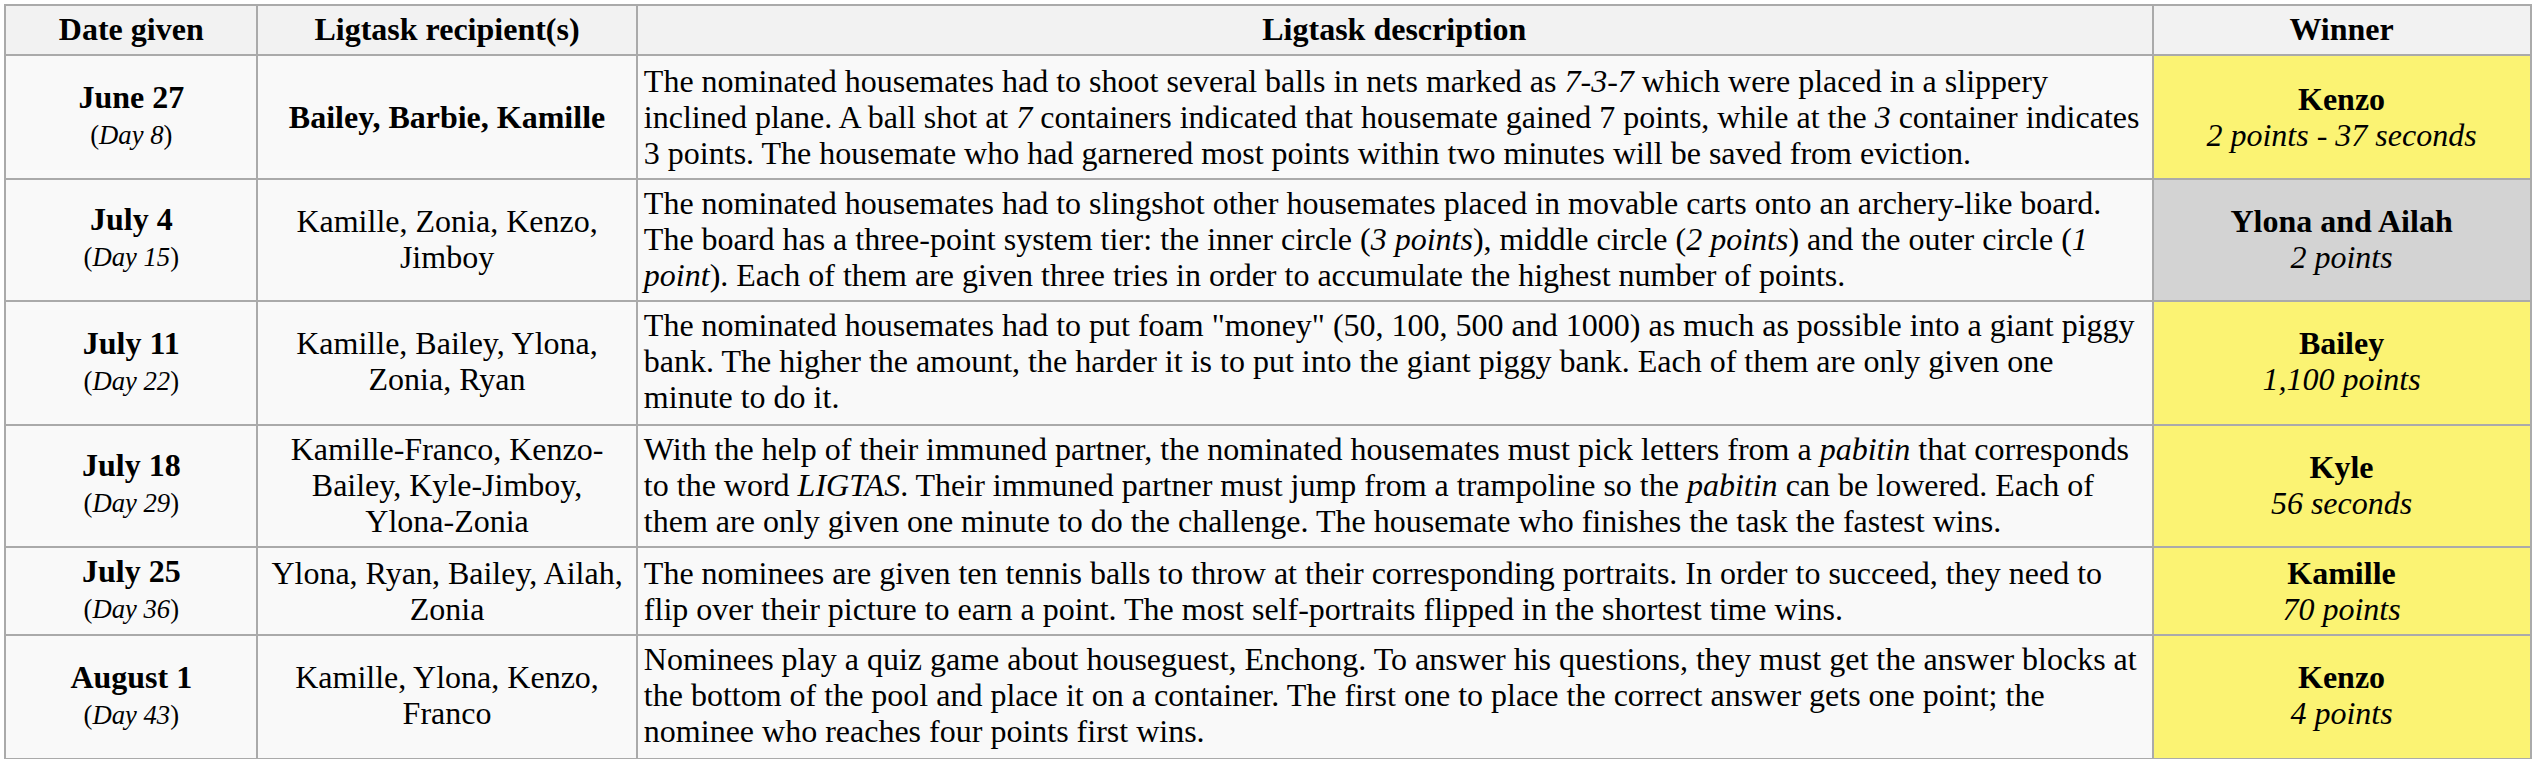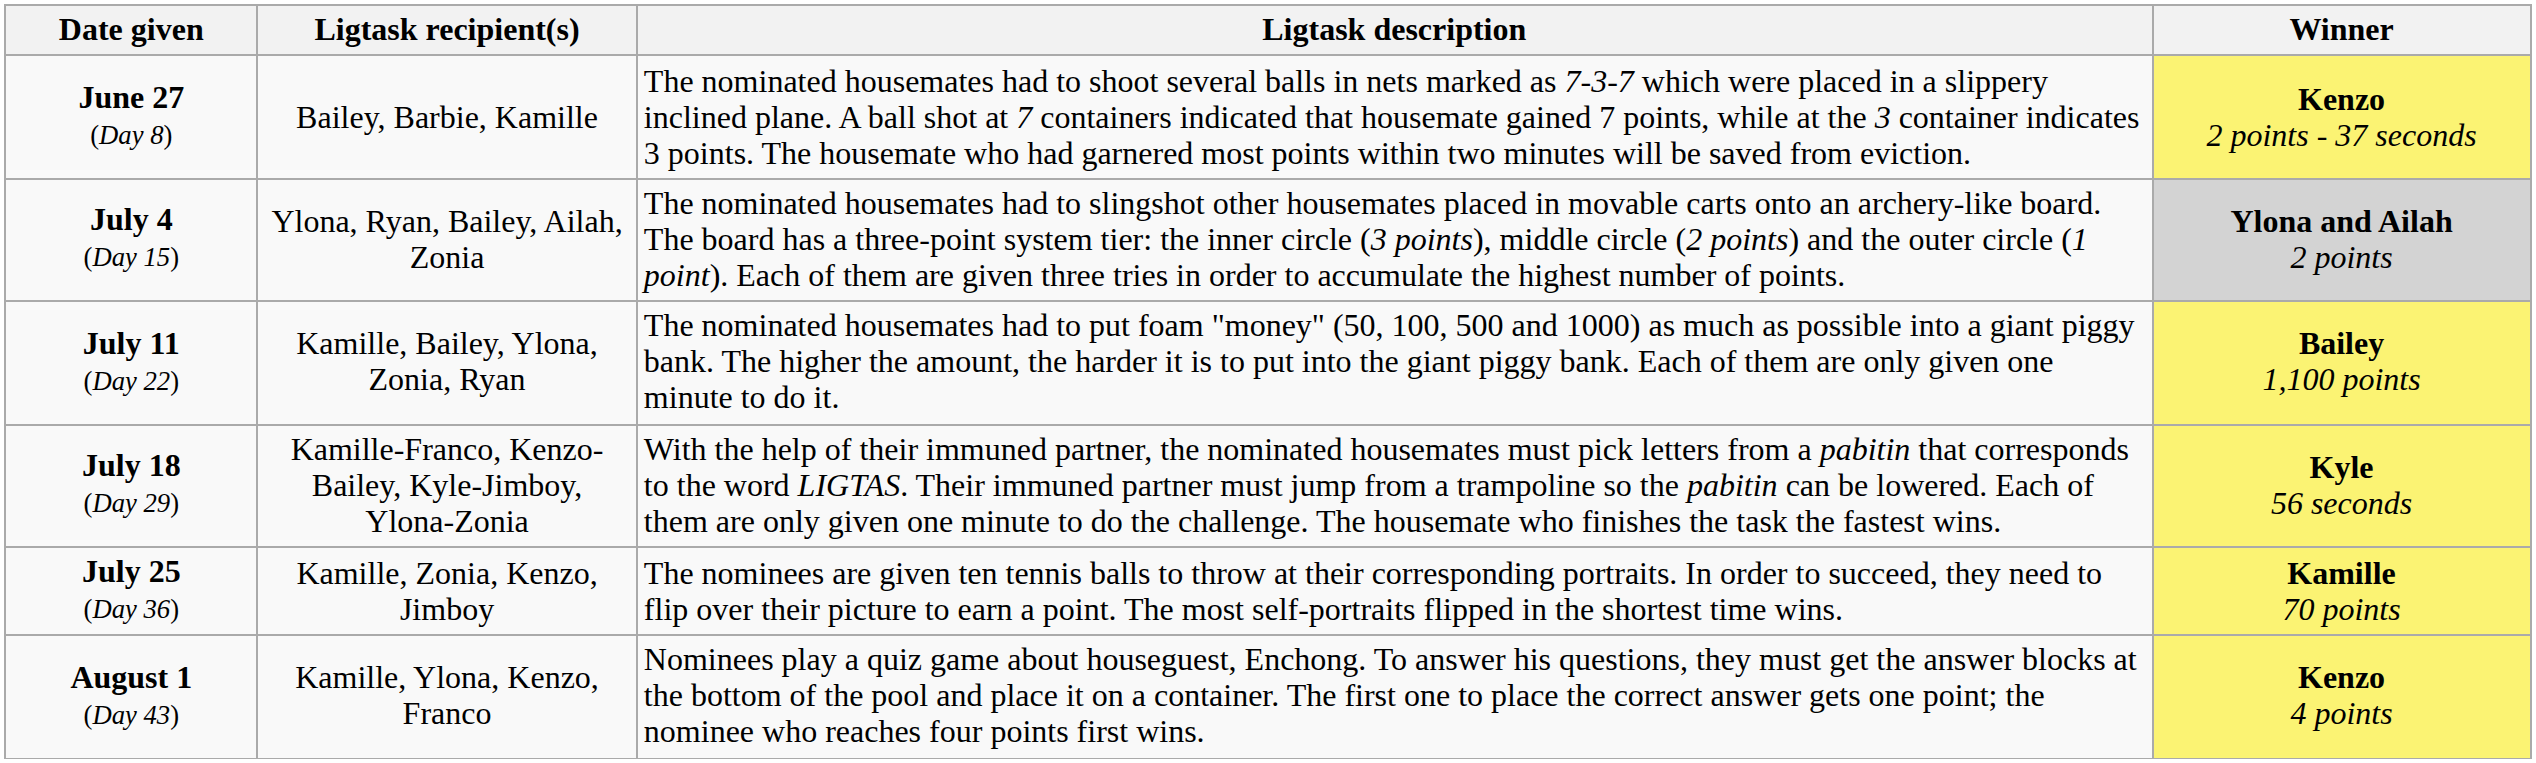June 27 (Day 8) | Ligtask recipient(s): bold -> normal
July 4 (Day 15) | Ligtask recipient(s): Kamille, Zonia, Kenzo, Jimboy -> Ylona, Ryan, Bailey, Ailah, Zonia
July 25 (Day 36) | Ligtask recipient(s): Ylona, Ryan, Bailey, Ailah, Zonia -> Kamille, Zonia, Kenzo, Jimboy
